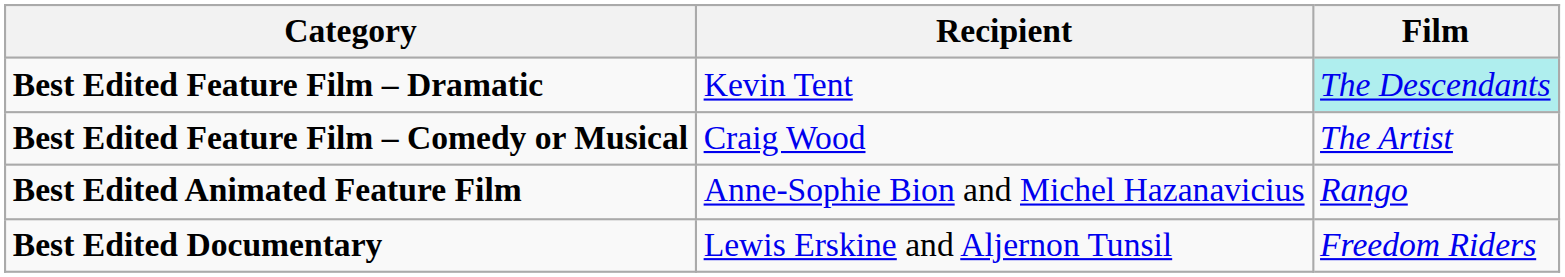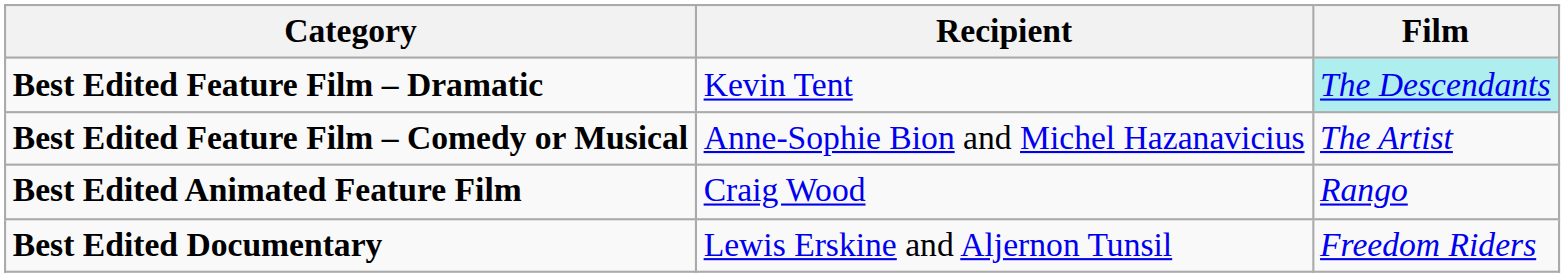Best Edited Feature Film – Comedy or Musical | Recipient: Craig Wood -> Anne-Sophie Bion and Michel Hazanavicius
Best Edited Animated Feature Film | Recipient: Anne-Sophie Bion and Michel Hazanavicius -> Craig Wood
